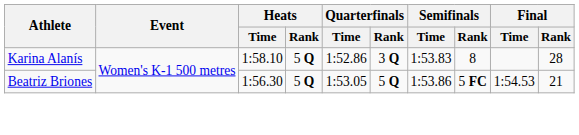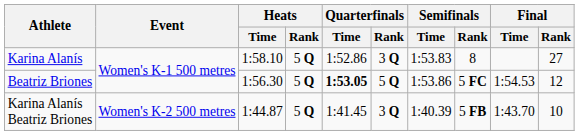Karina Alanís | Final / Rank: 28 -> 27
Beatriz Briones | Quarterfinals / Time: normal -> bold
Beatriz Briones | Final / Rank: 21 -> 12
+ row: Karina Alanís Beatriz Briones | Women's K-2 500 metres | 1:44.87 | 5 Q | 1:41.45 | 3 Q | 1:40.39 | 5 FB | 1:43.70 | 10
